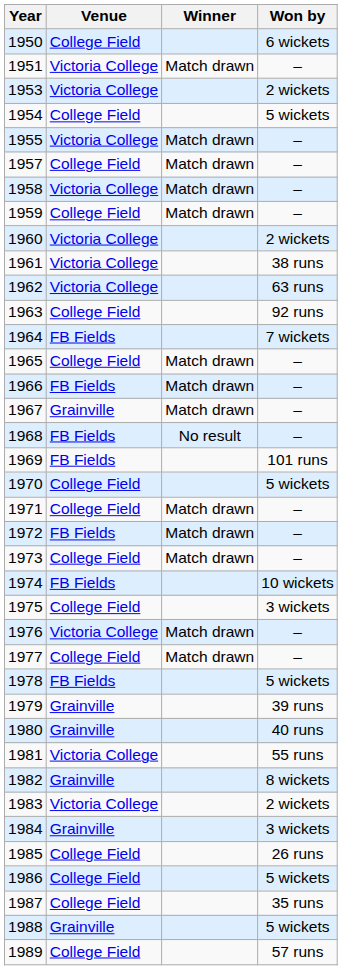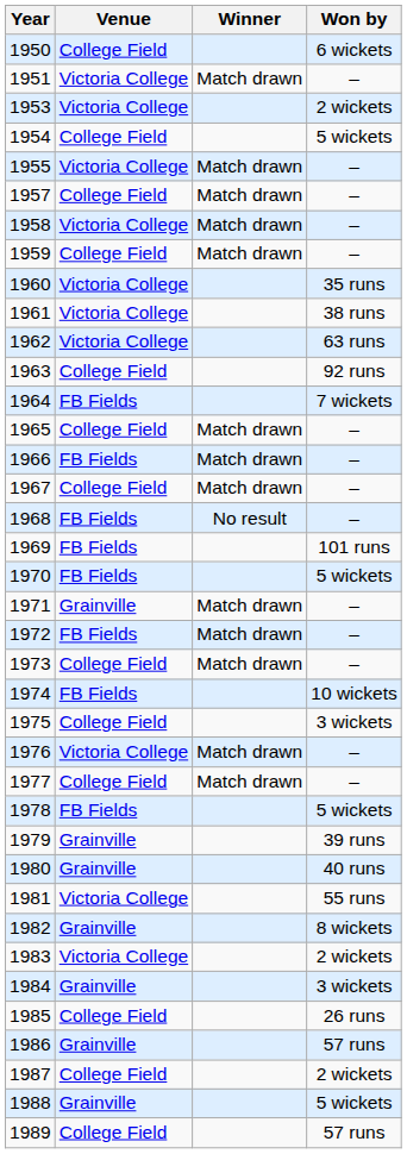1960 | Won by: 2 wickets -> 35 runs
1967 | Venue: Grainville -> College Field
1970 | Venue: College Field -> FB Fields
1971 | Venue: College Field -> Grainville
1986 | Venue: College Field -> Grainville
1986 | Won by: 5 wickets -> 57 runs
1987 | Won by: 35 runs -> 2 wickets
